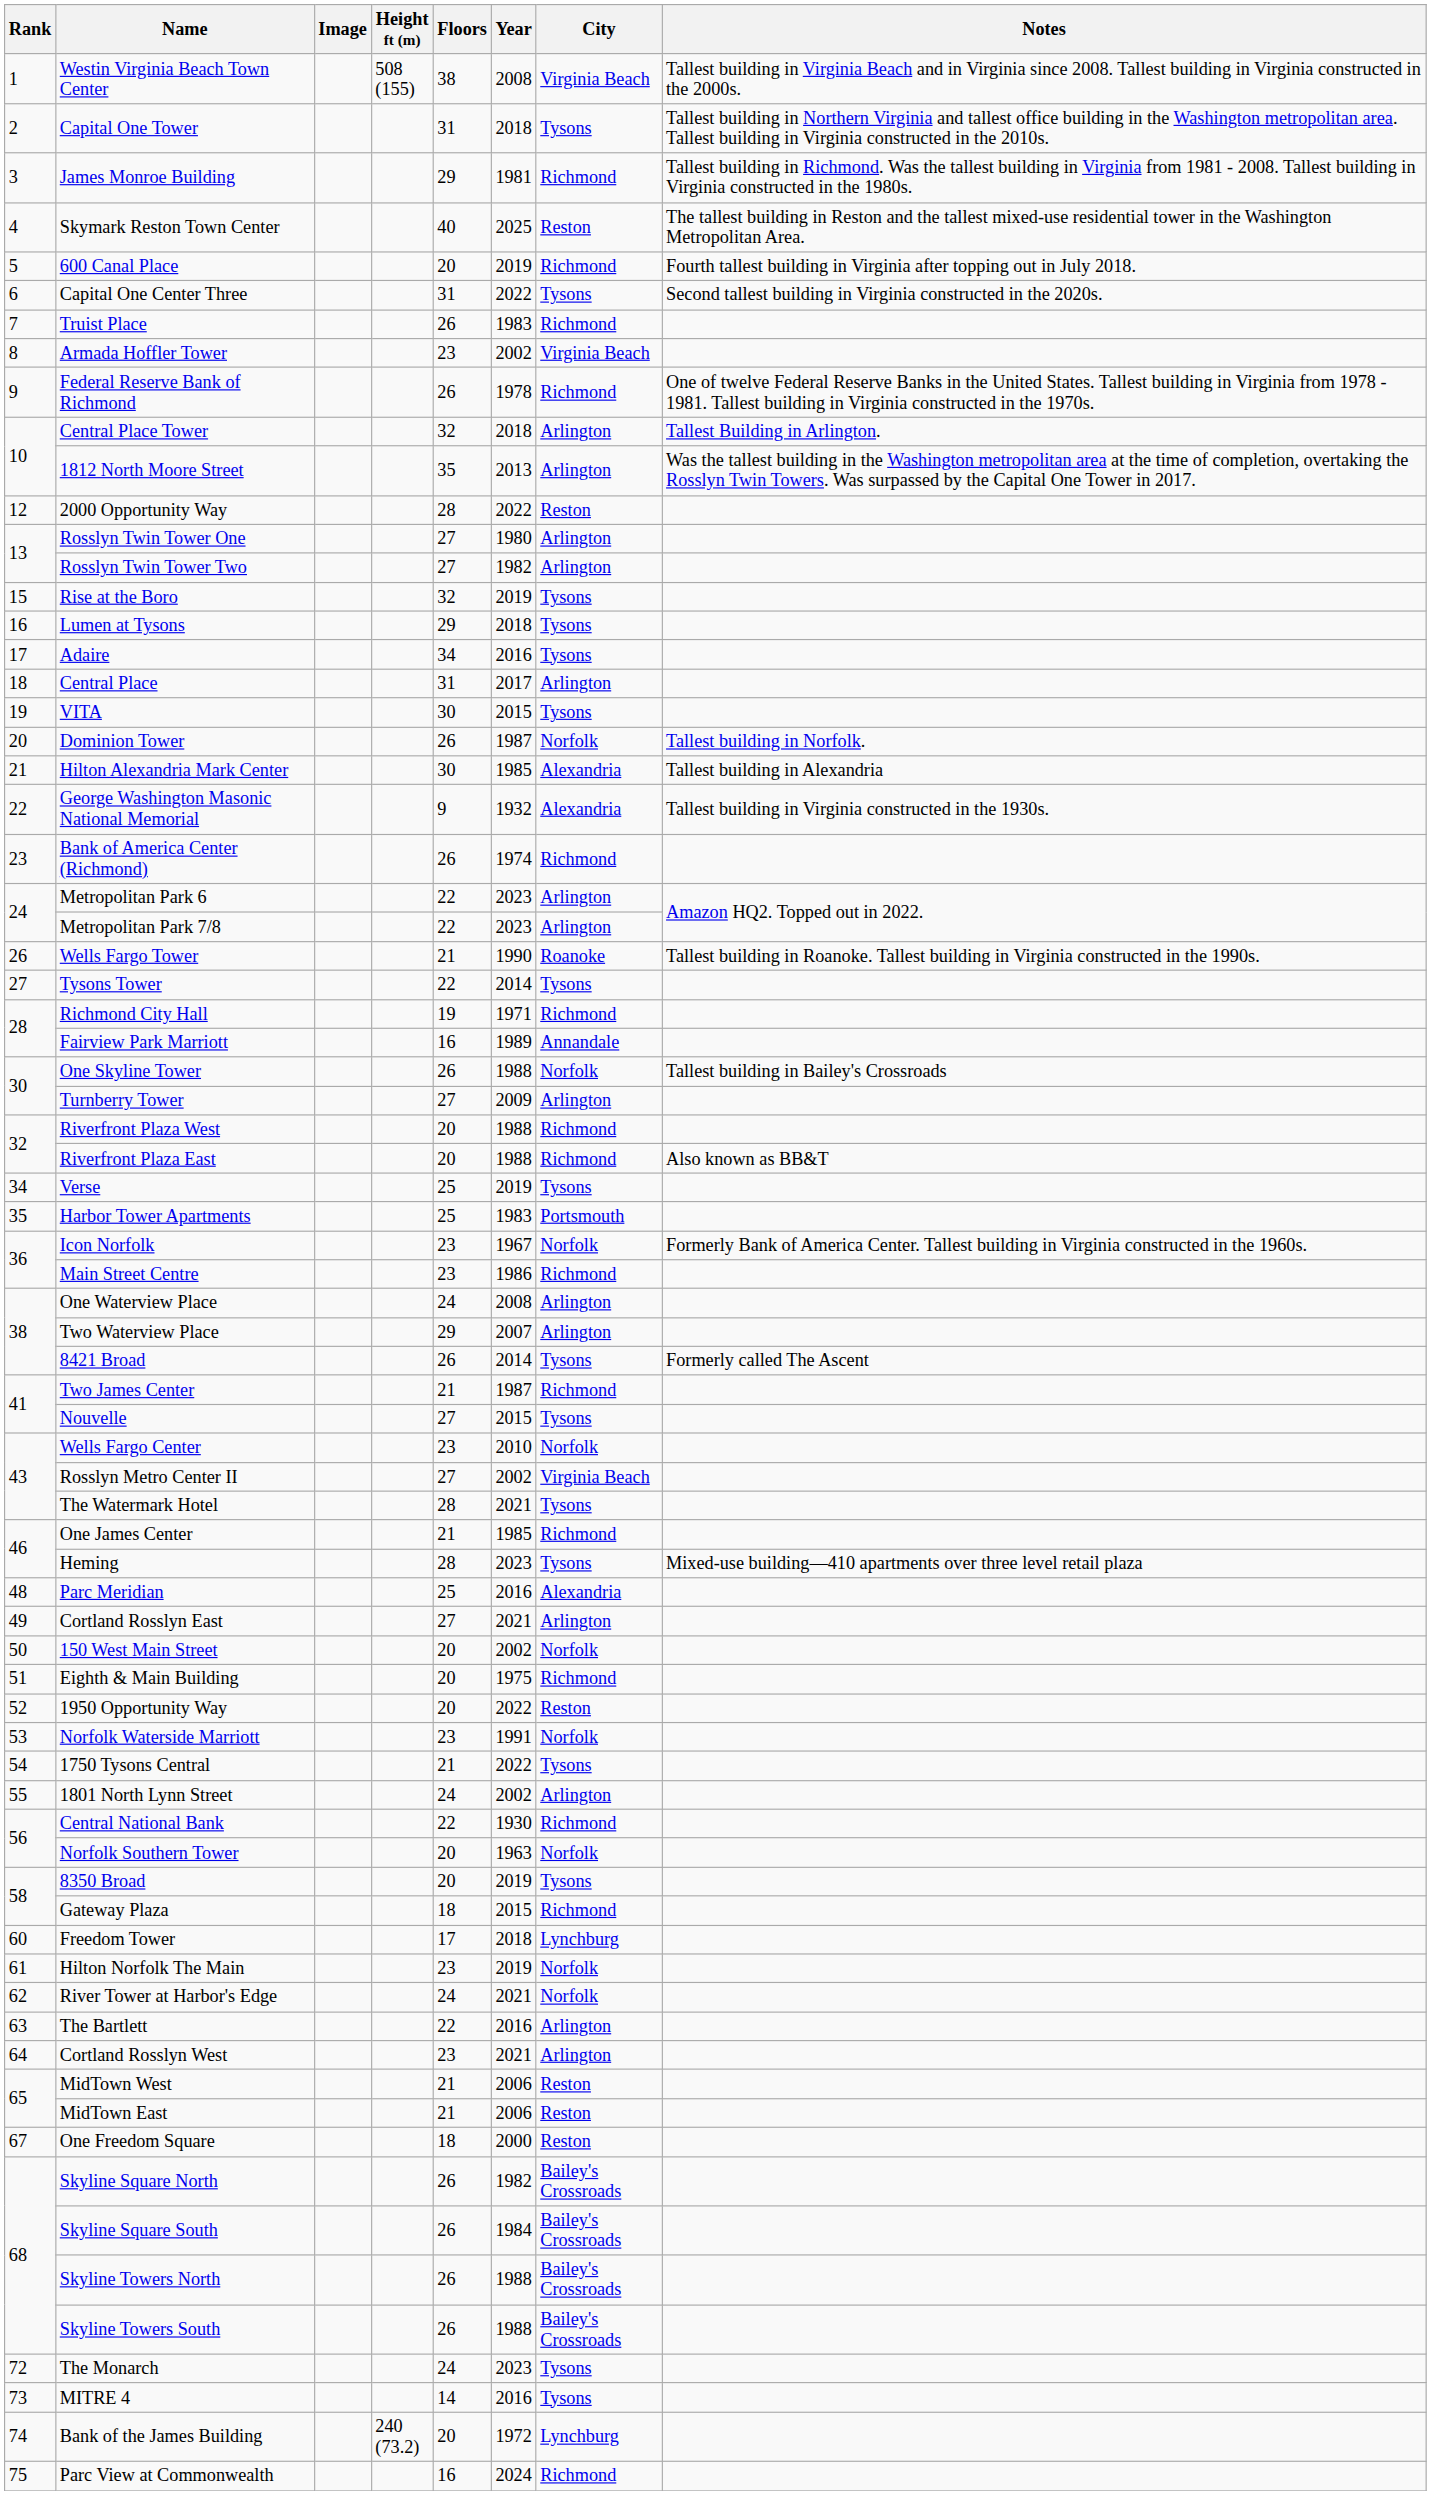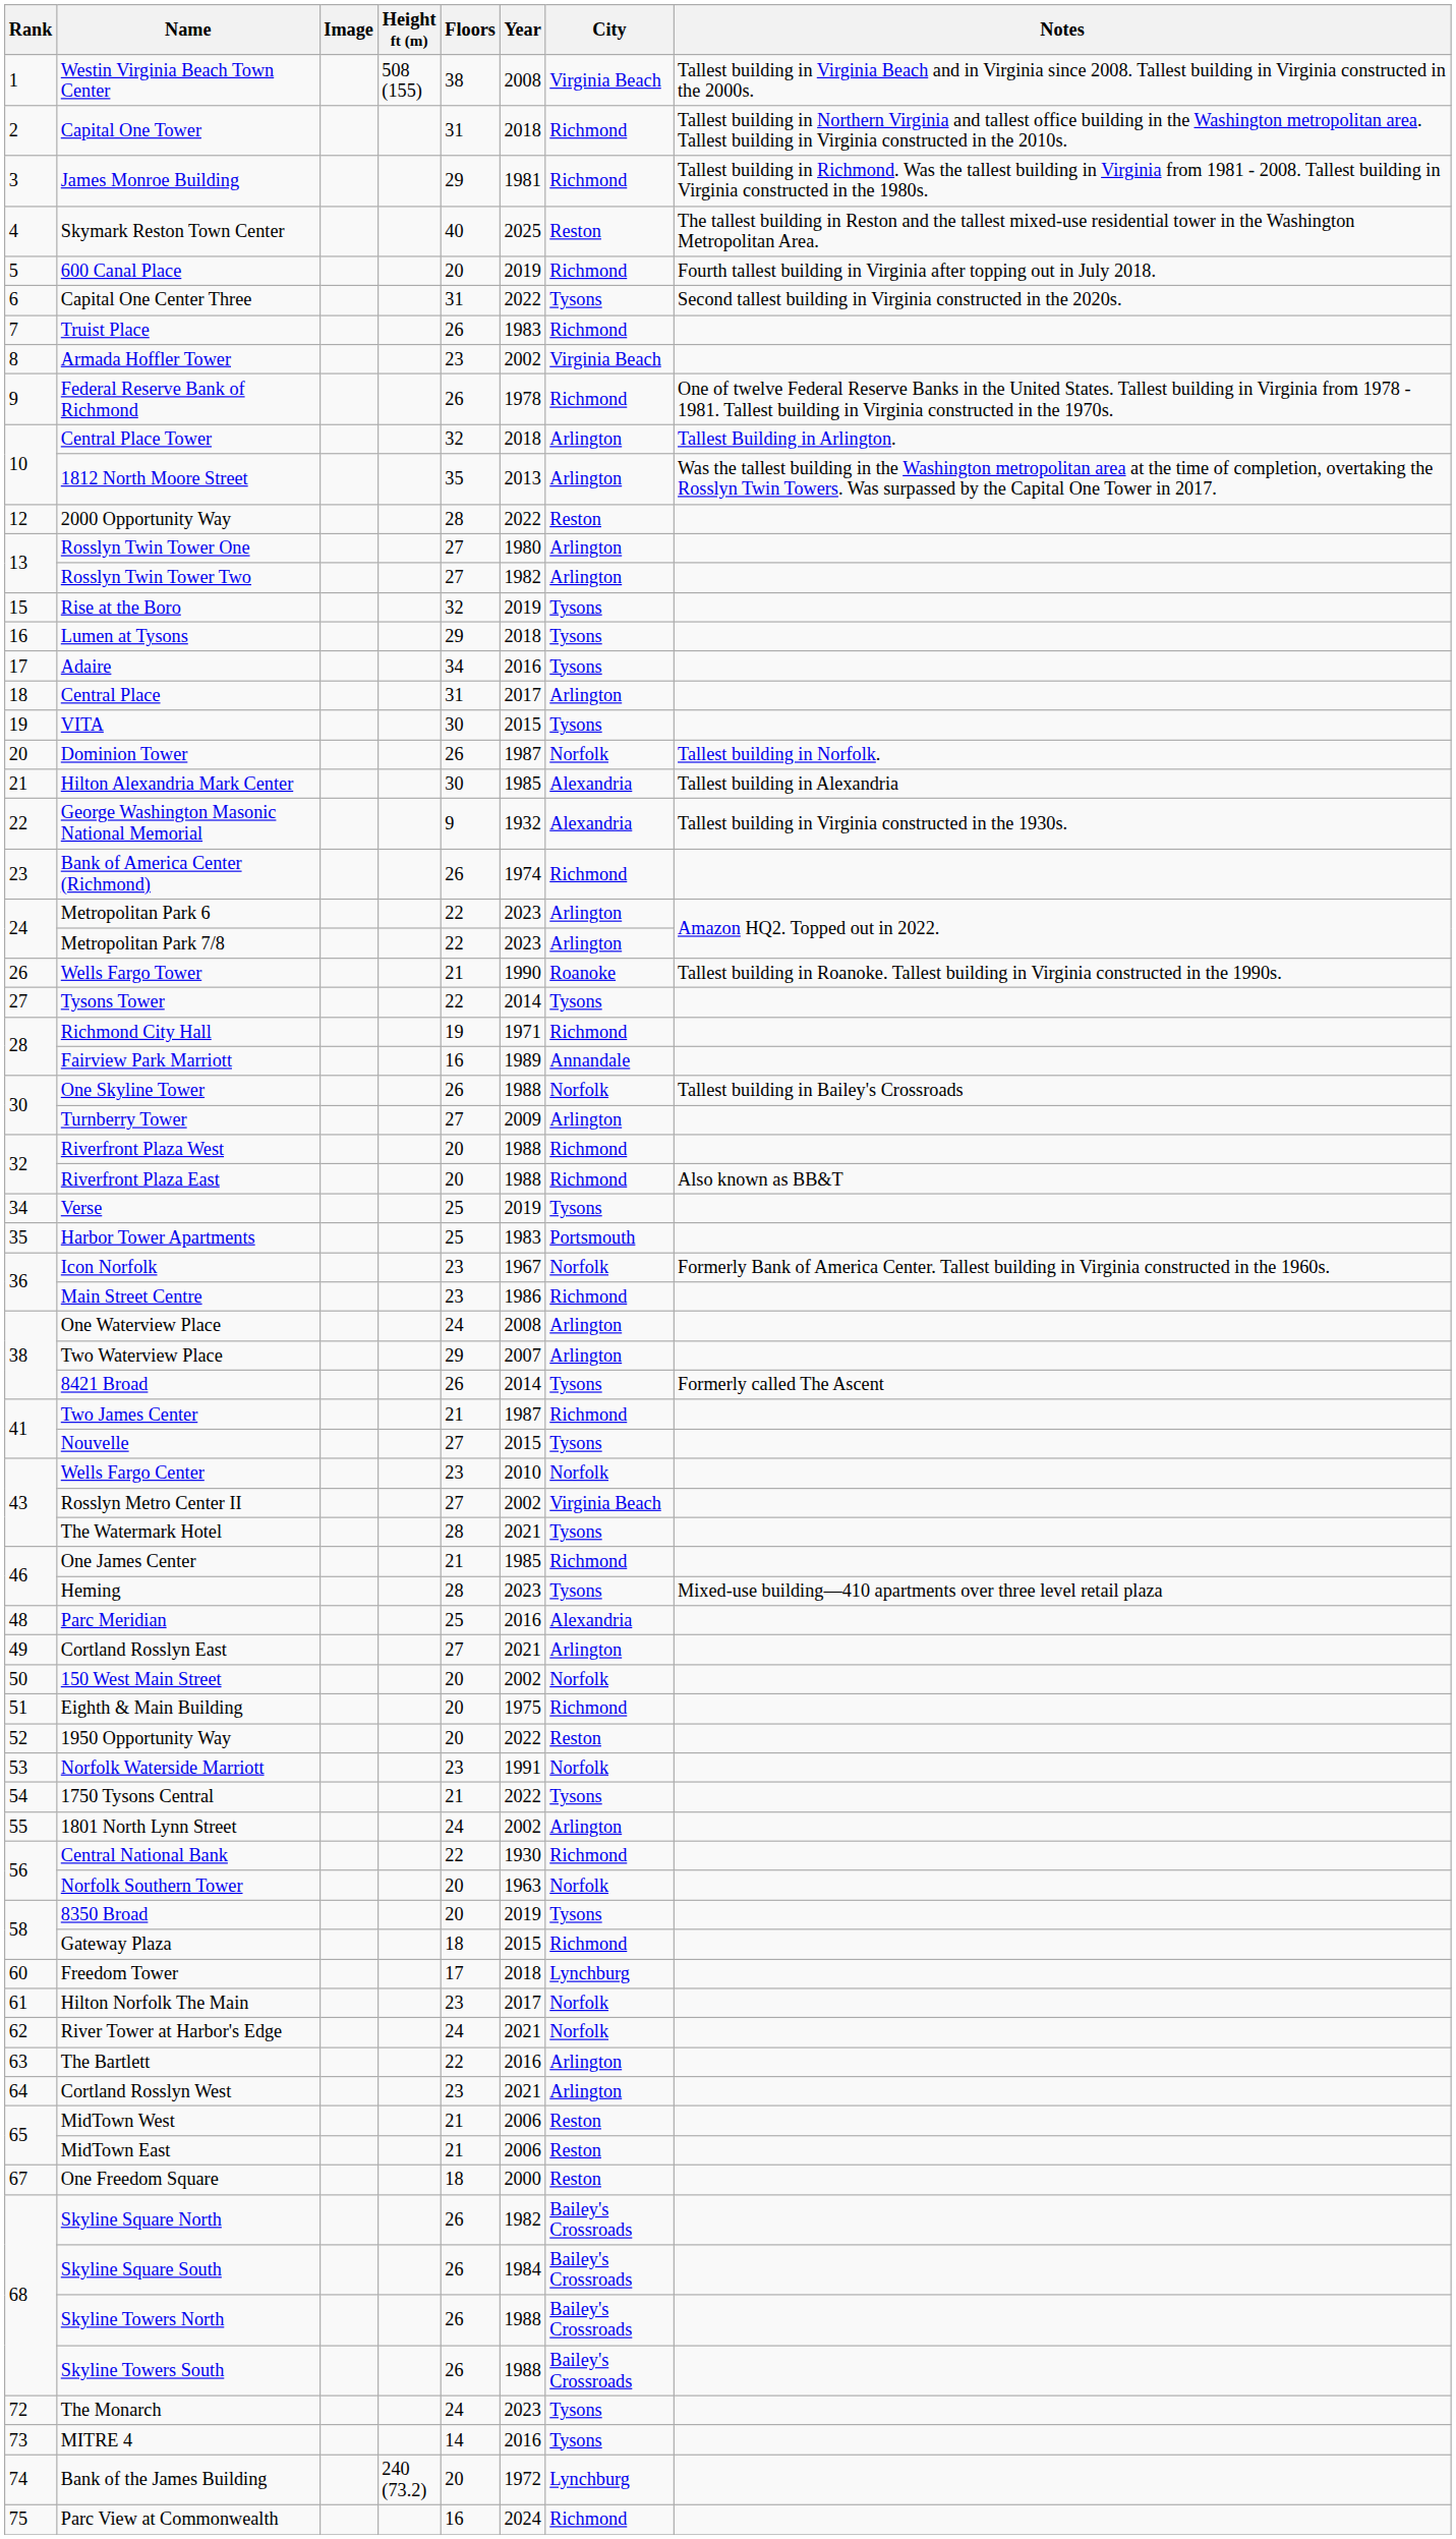Capital One Tower | City: Tysons -> Richmond
Hilton Norfolk The Main | Year: 2019 -> 2017
